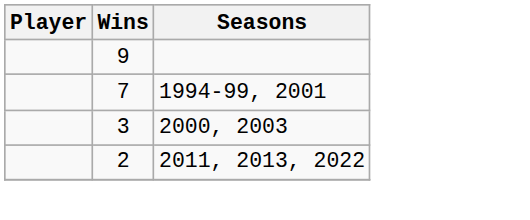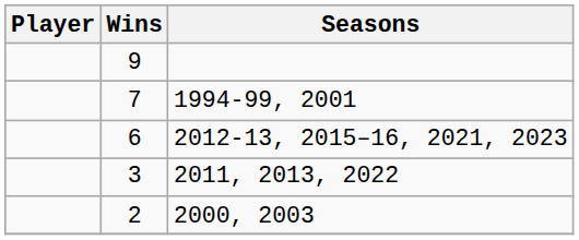+ row: 6 | 2012-13, 2015–16, 2021, 2023
3 | Seasons: 2000, 2003 -> 2011, 2013, 2022
2 | Seasons: 2011, 2013, 2022 -> 2000, 2003
